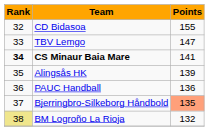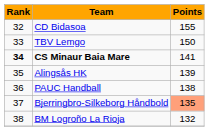TBV Lemgo | Points: 147 -> 150
PAUC Handball | Points: 136 -> 138
BM Logroño La Rioja | Rank: khaki background -> no background
